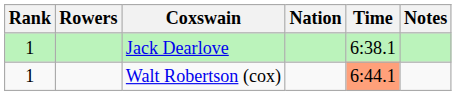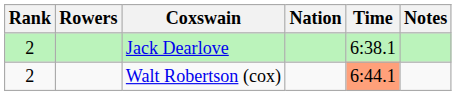Jack Dearlove | Rank: 1 -> 2
Walt Robertson (cox) | Rank: 1 -> 2
